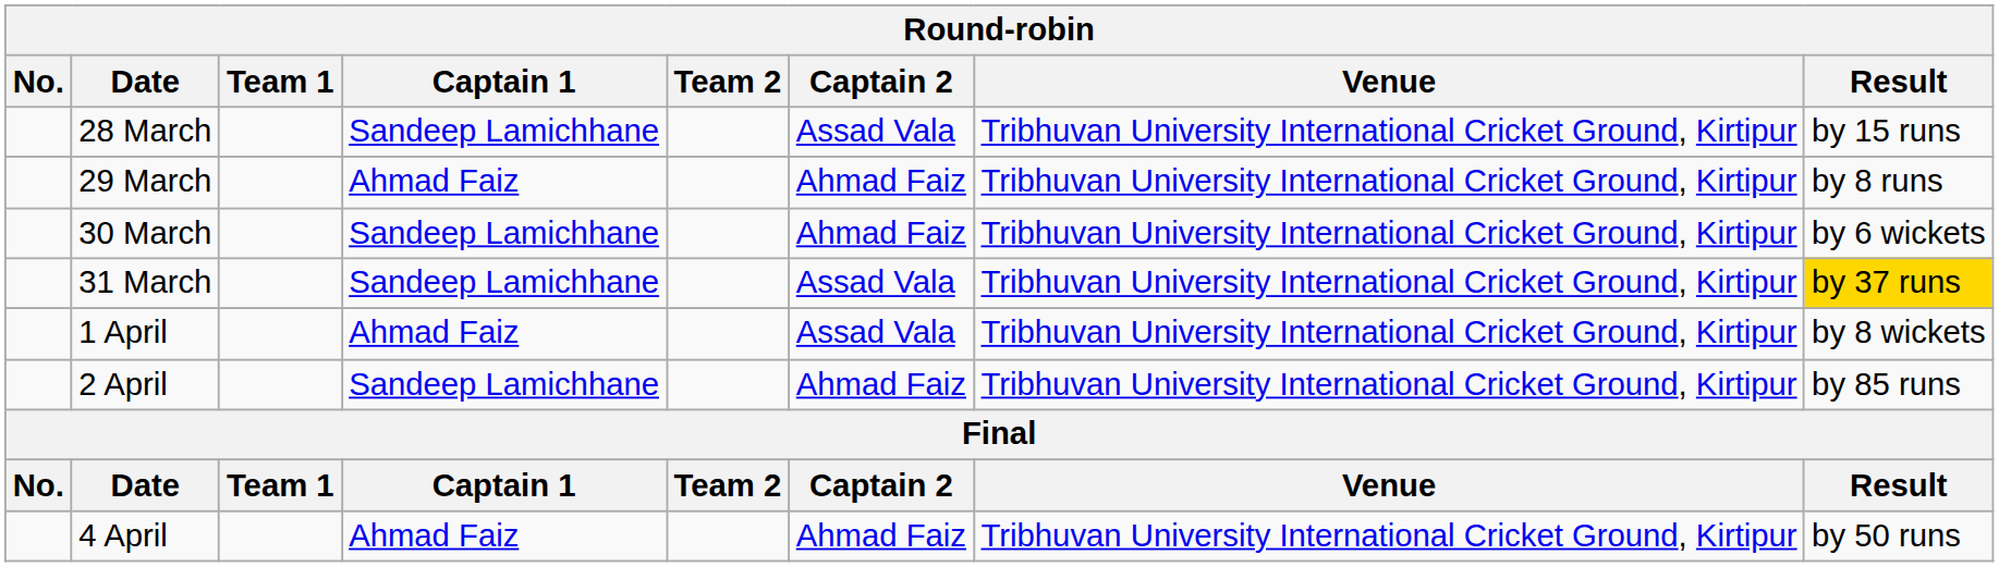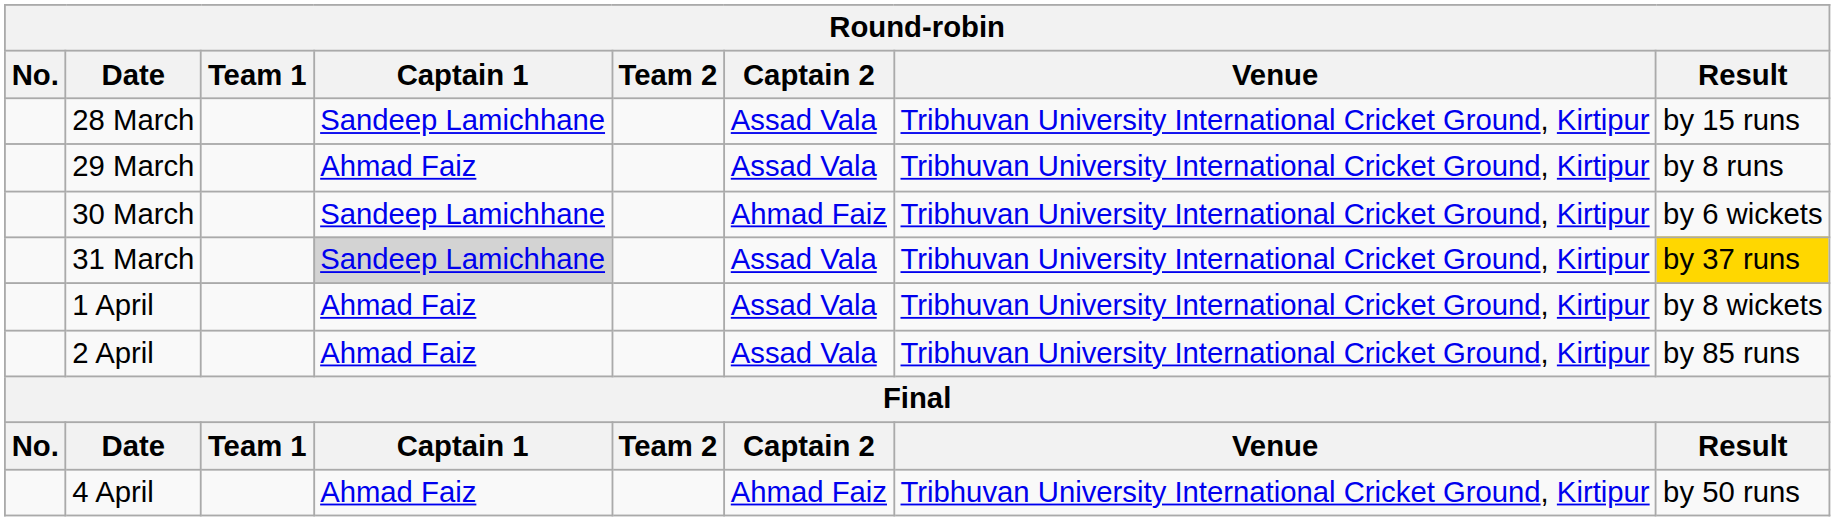29 March | Captain 2: Ahmad Faiz -> Assad Vala
31 March | Captain 1: no background -> lightgrey background
2 April | Captain 1: Sandeep Lamichhane -> Ahmad Faiz
2 April | Captain 2: Ahmad Faiz -> Assad Vala
